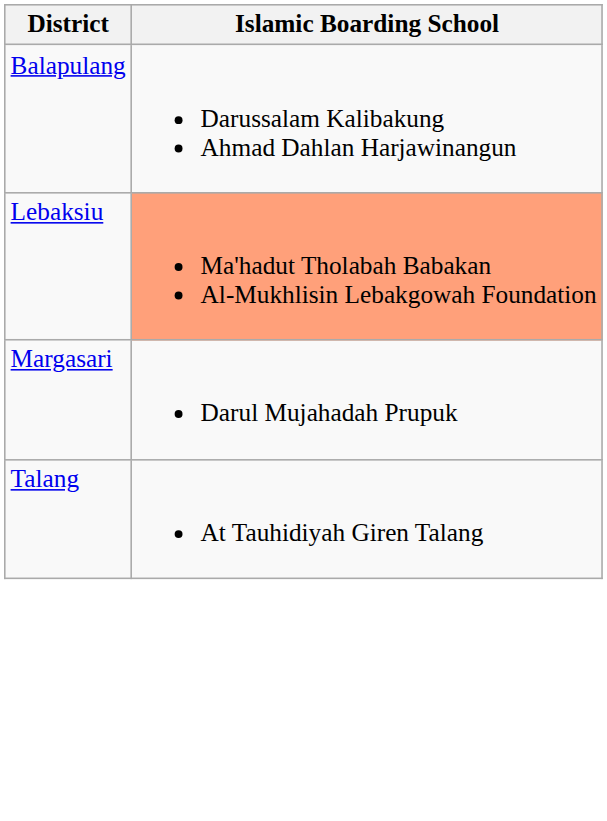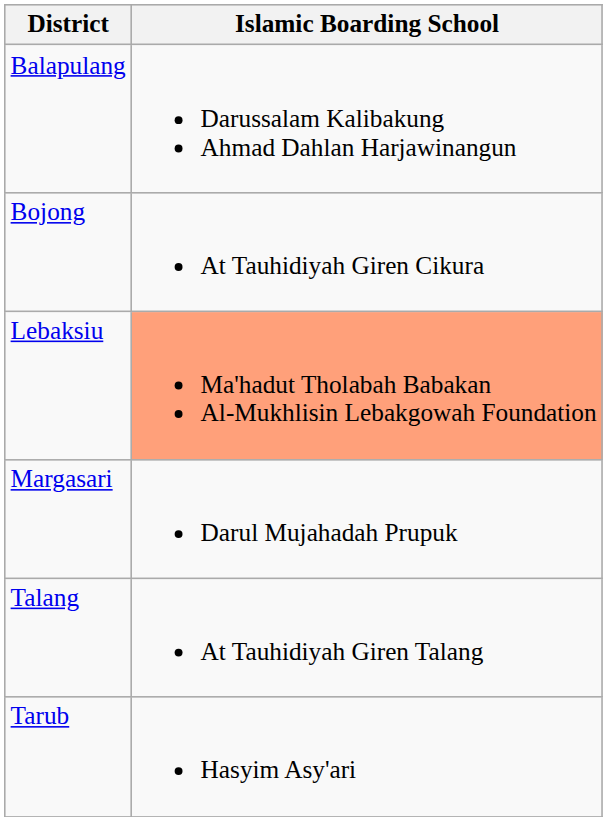+ row: Bojong | At Tauhidiyah Giren Cikura
+ row: Tarub | Hasyim Asy'ari
